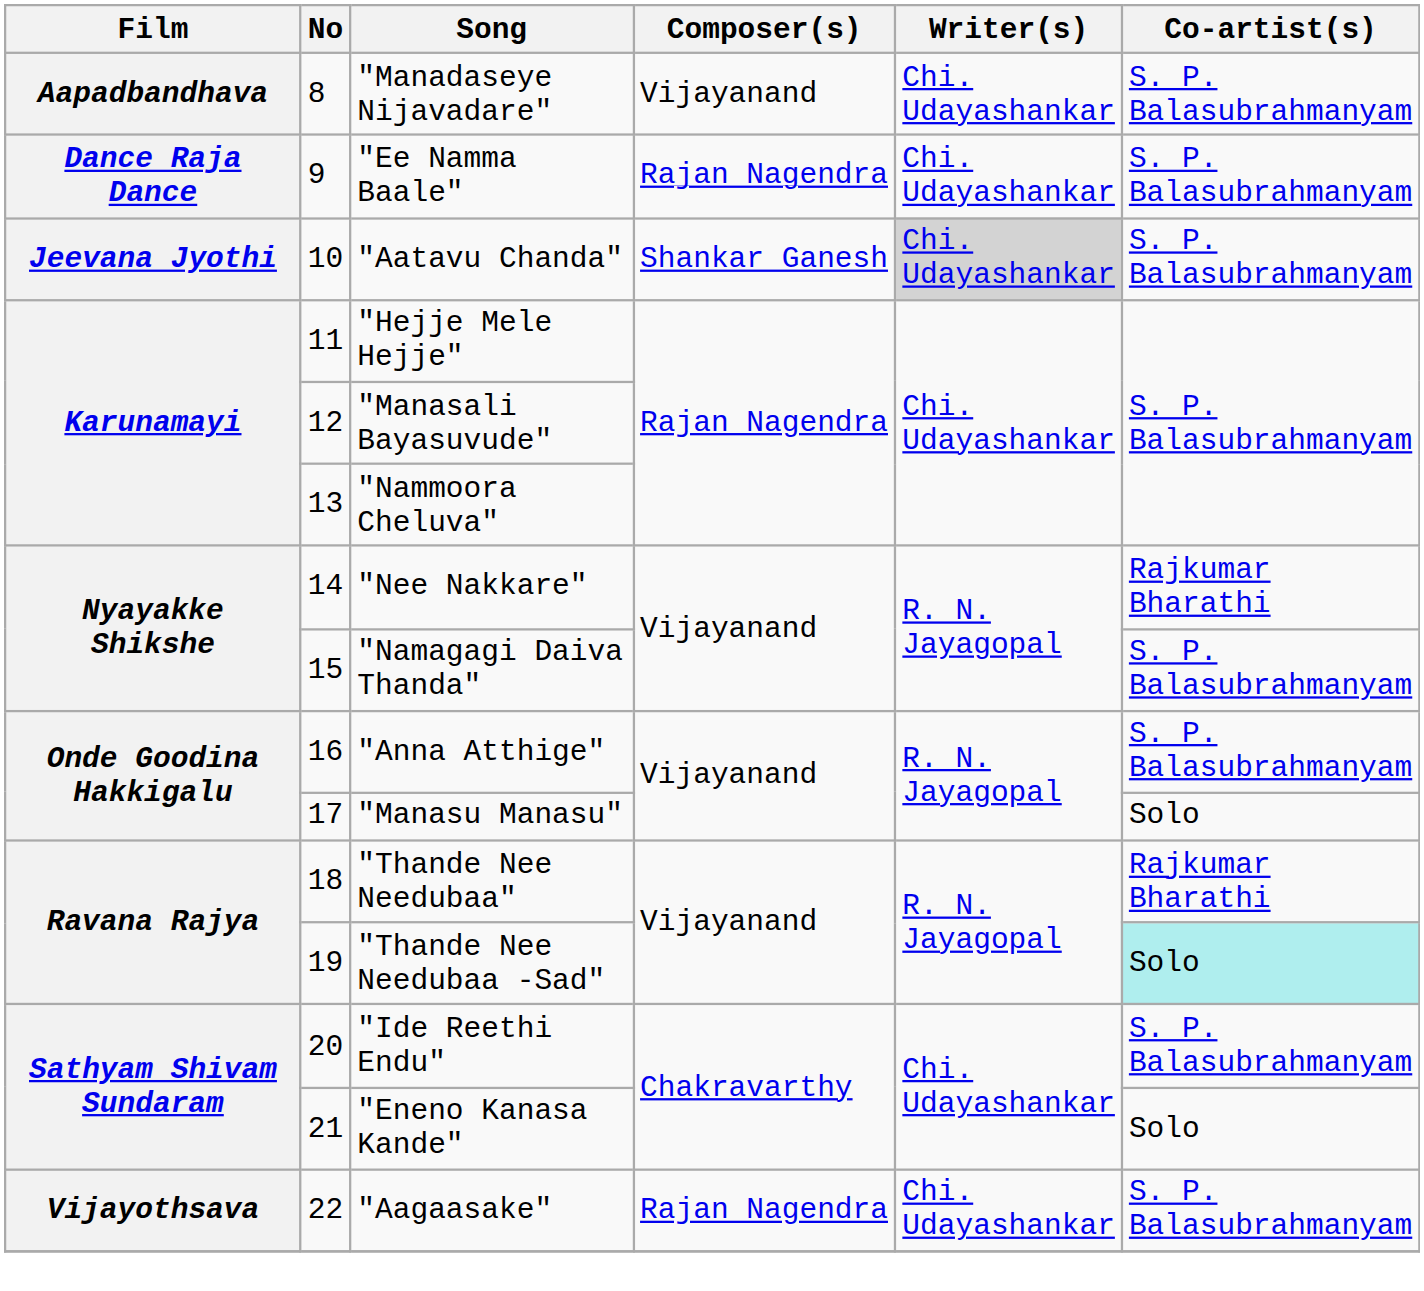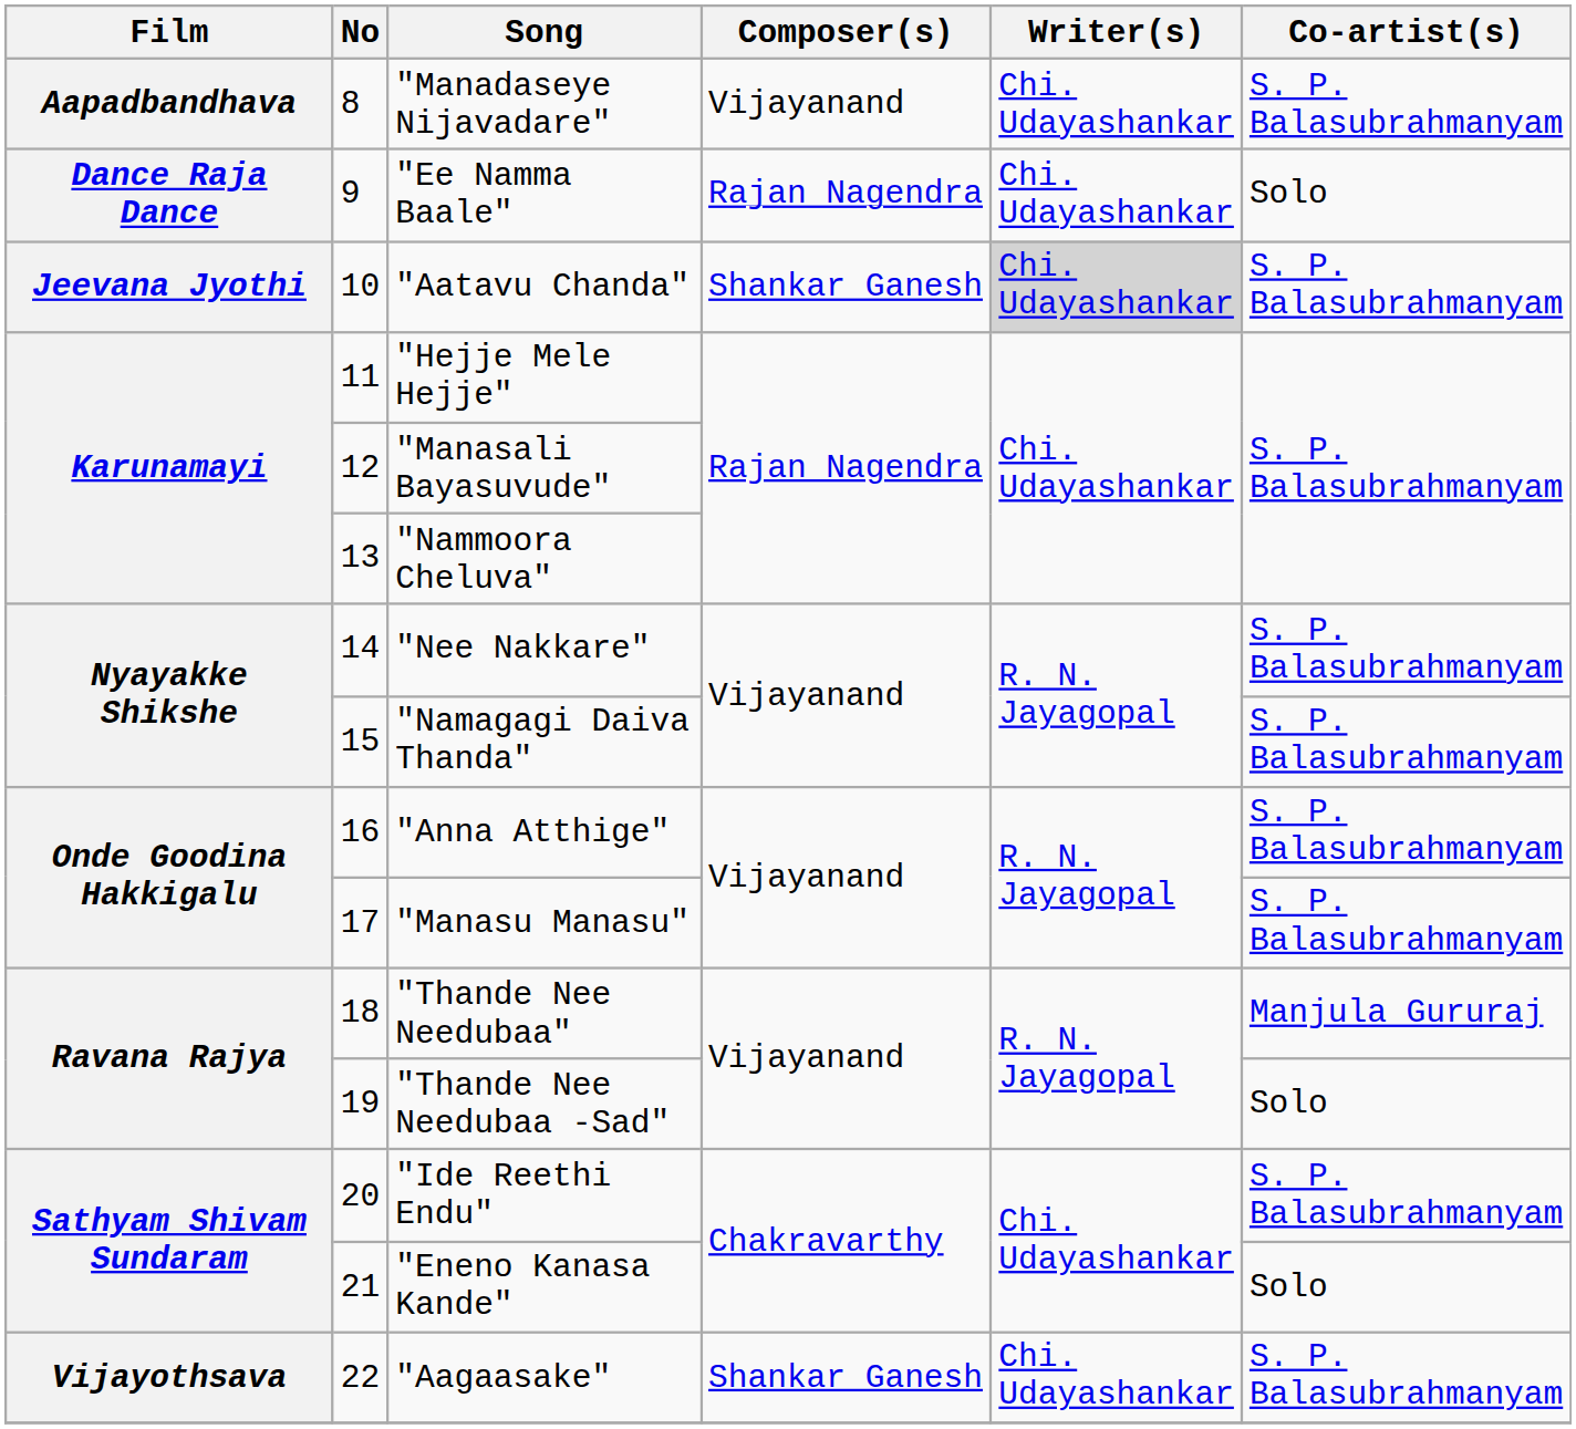"Ee Namma Baale" | Co-artist(s): S. P. Balasubrahmanyam -> Solo
"Nee Nakkare" | Co-artist(s): Rajkumar Bharathi -> S. P. Balasubrahmanyam
"Manasu Manasu" | Co-artist(s): Solo -> S. P. Balasubrahmanyam
"Thande Nee Needubaa" | Co-artist(s): Rajkumar Bharathi -> Manjula Gururaj
"Thande Nee Needubaa -Sad" | Co-artist(s): paleturquoise background -> no background
"Aagaasake" | Composer(s): Rajan Nagendra -> Shankar Ganesh
